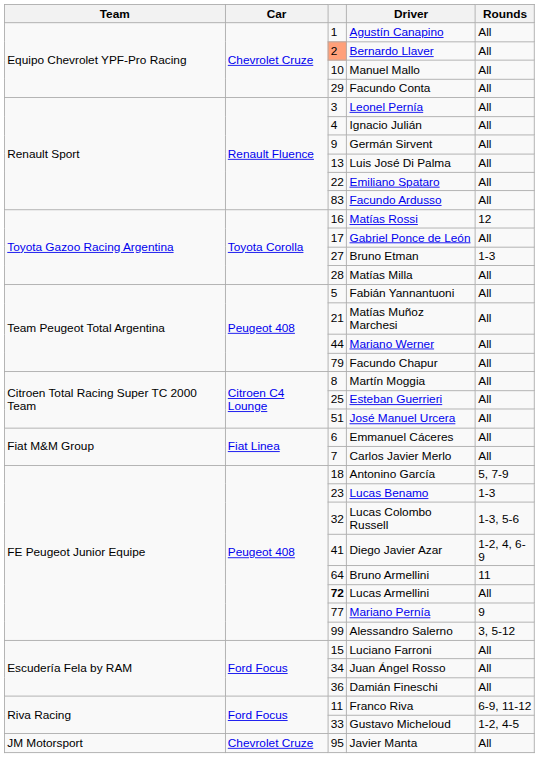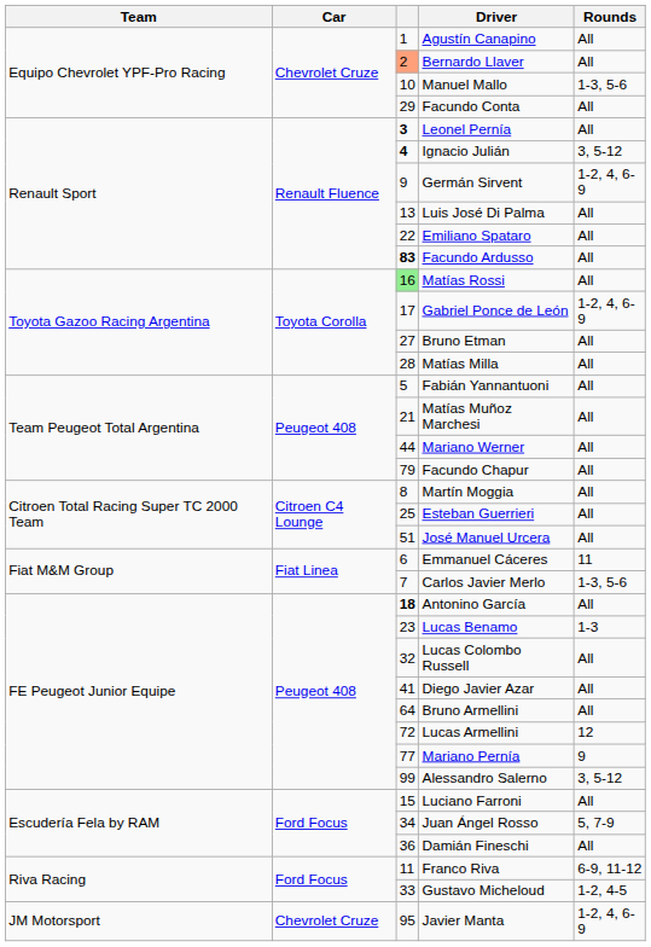Manuel Mallo | Rounds: All -> 1-3, 5-6
Leonel Pernía | column 3: normal -> bold
Ignacio Julián | column 3: normal -> bold
Ignacio Julián | Rounds: All -> 3, 5-12
Germán Sirvent | Rounds: All -> 1-2, 4, 6-9
Facundo Ardusso | column 3: normal -> bold
Matías Rossi | column 3: no background -> lightgreen background
Matías Rossi | Rounds: 12 -> All
Gabriel Ponce de León | Rounds: All -> 1-2, 4, 6-9
Bruno Etman | Rounds: 1-3 -> All
Emmanuel Cáceres | Rounds: All -> 11
Carlos Javier Merlo | Rounds: All -> 1-3, 5-6
Antonino García | column 3: normal -> bold
Antonino García | Rounds: 5, 7-9 -> All
Lucas Colombo Russell | Rounds: 1-3, 5-6 -> All
Diego Javier Azar | Rounds: 1-2, 4, 6-9 -> All
Bruno Armellini | Rounds: 11 -> All
Lucas Armellini | column 3: bold -> normal
Lucas Armellini | Rounds: All -> 12
Juan Ángel Rosso | Rounds: All -> 5, 7-9
Javier Manta | Rounds: All -> 1-2, 4, 6-9
